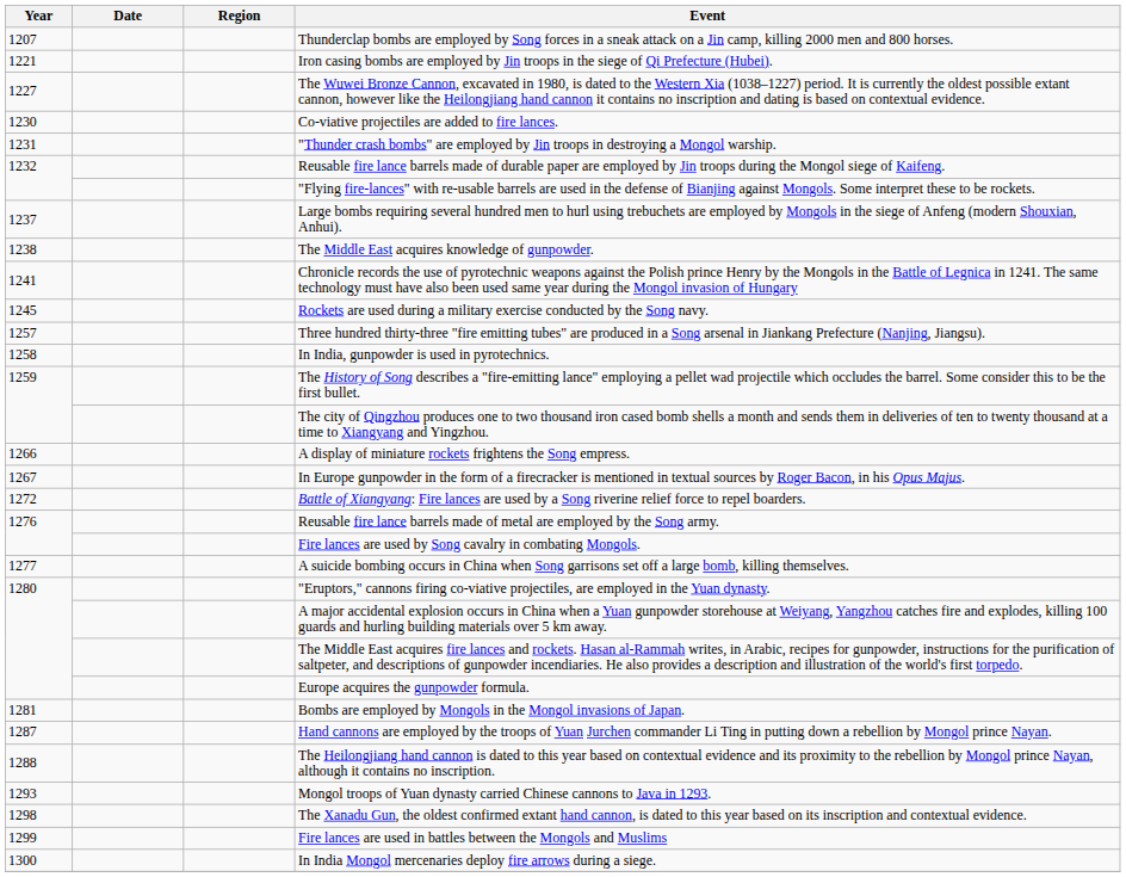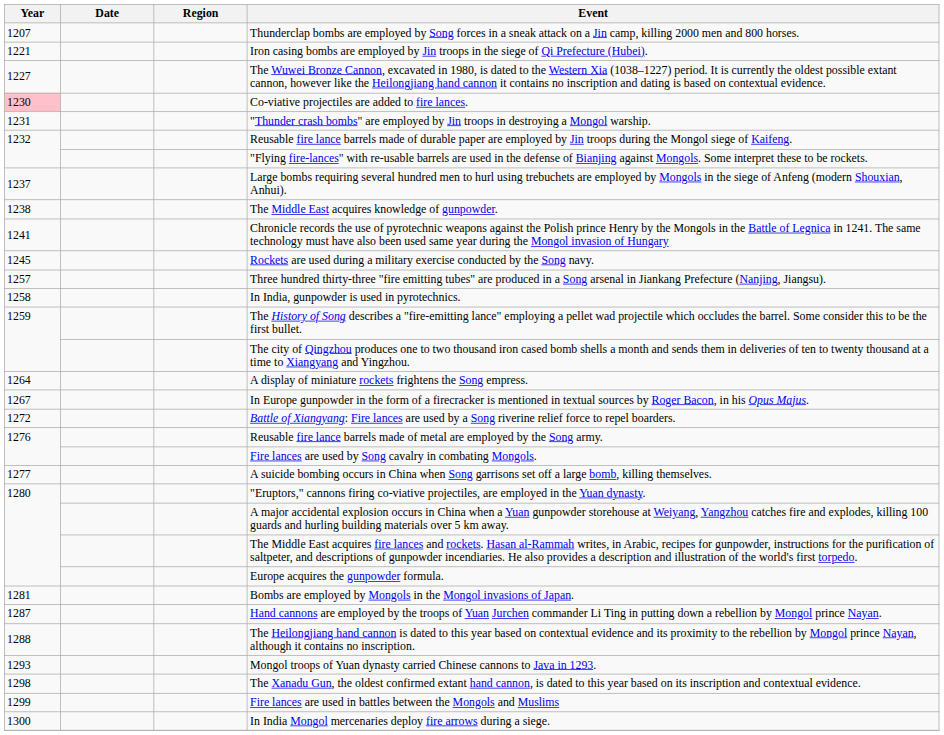Co-viative projectiles are added to fire lances. | Year: no background -> pink background
A display of miniature rockets frightens the Song empress. | Year: 1266 -> 1264
